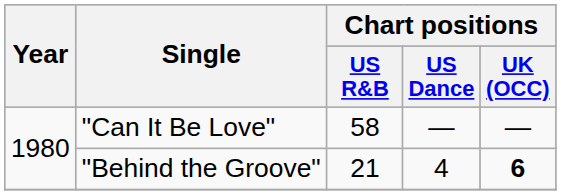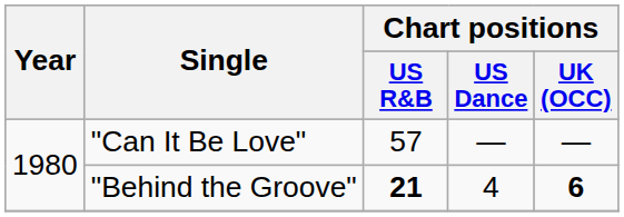"Can It Be Love" | Chart positions / US R&B: 58 -> 57
"Behind the Groove" | Chart positions / US R&B: normal -> bold
